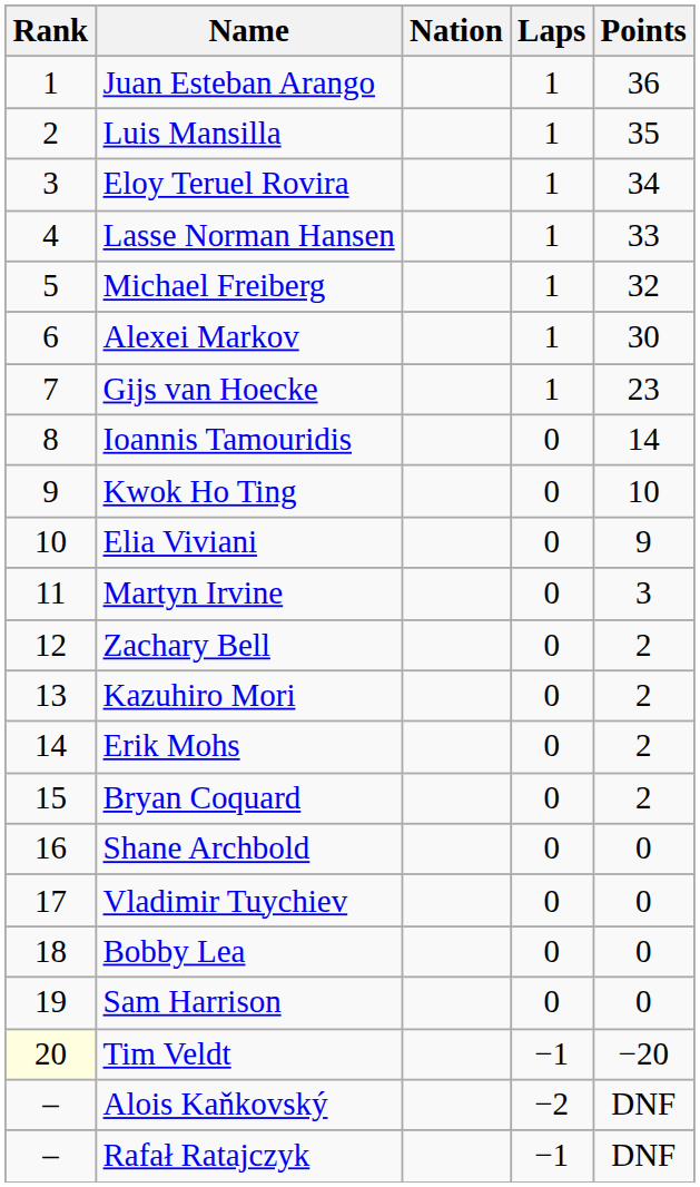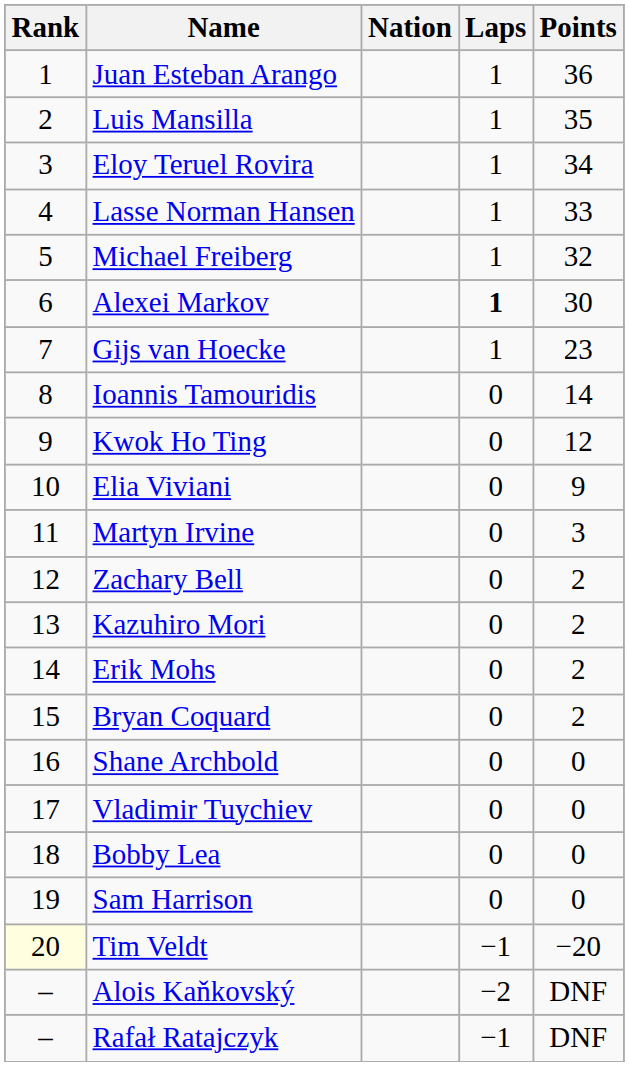Alexei Markov | Laps: normal -> bold
Kwok Ho Ting | Points: 10 -> 12
